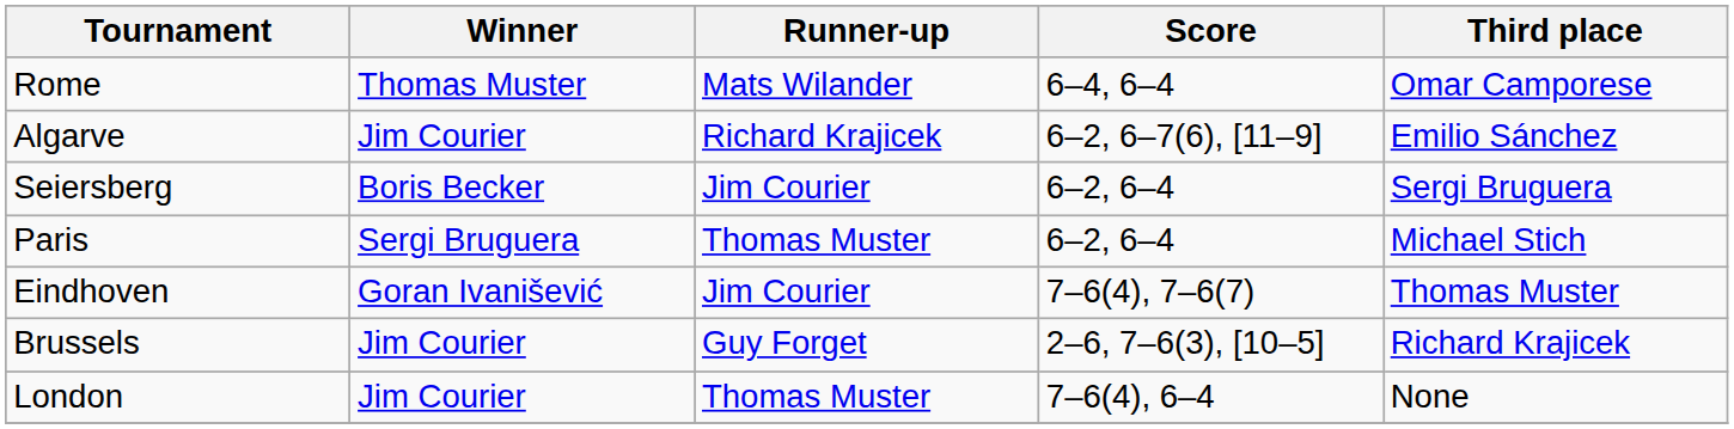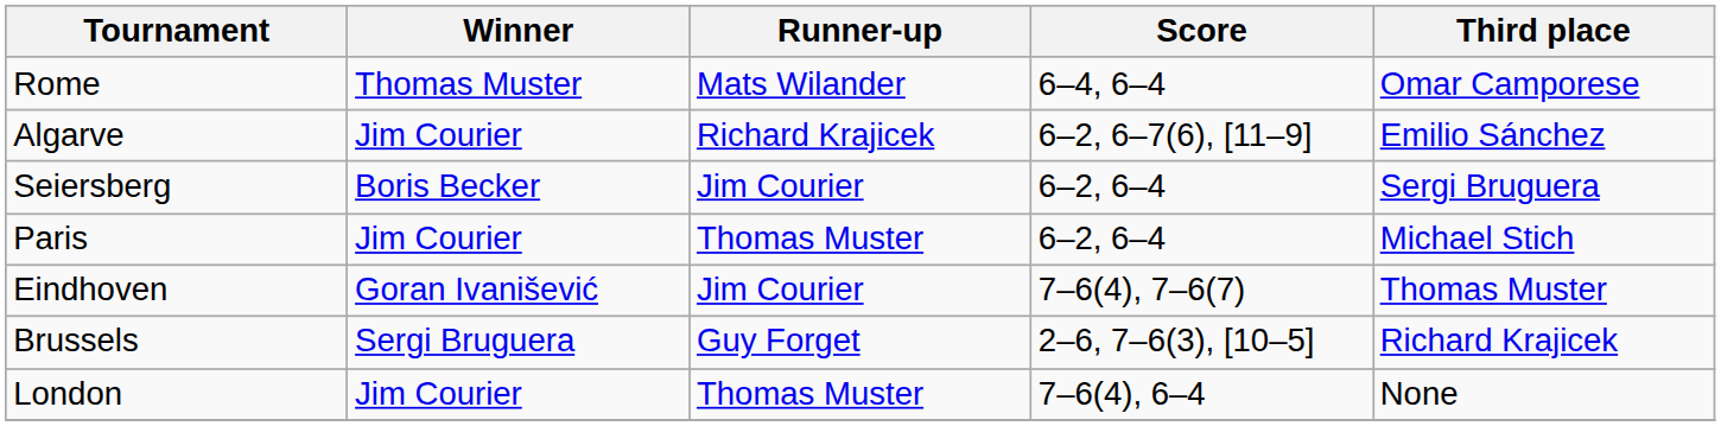Paris | Winner: Sergi Bruguera -> Jim Courier
Brussels | Winner: Jim Courier -> Sergi Bruguera
